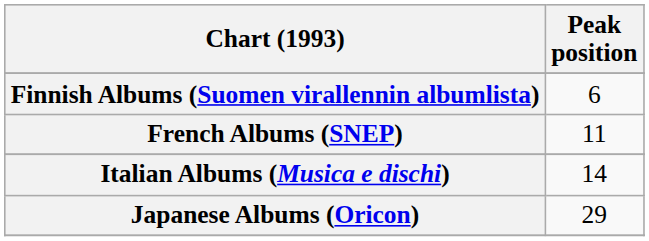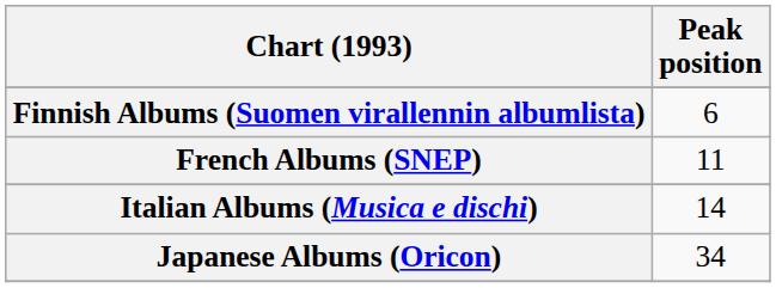Japanese Albums (Oricon) | Peak position: 29 -> 34
